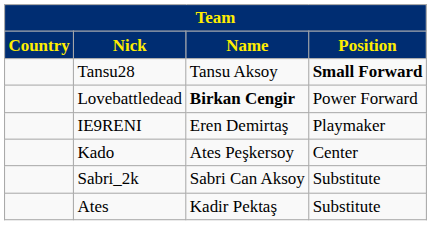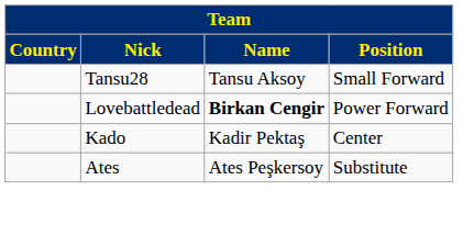Tansu28 | Position: bold -> normal
- row: IE9RENI | Eren Demirtaş | Playmaker
Kado | Name: Ates Peşkersoy -> Kadir Pektaş
- row: Sabri_2k | Sabri Can Aksoy | Substitute
Ates | Name: Kadir Pektaş -> Ates Peşkersoy
